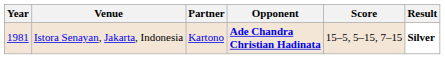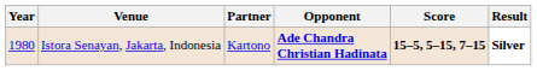Istora Senayan, Jakarta, Indonesia | Year: 1981 -> 1980
Istora Senayan, Jakarta, Indonesia | Score: normal -> bold
